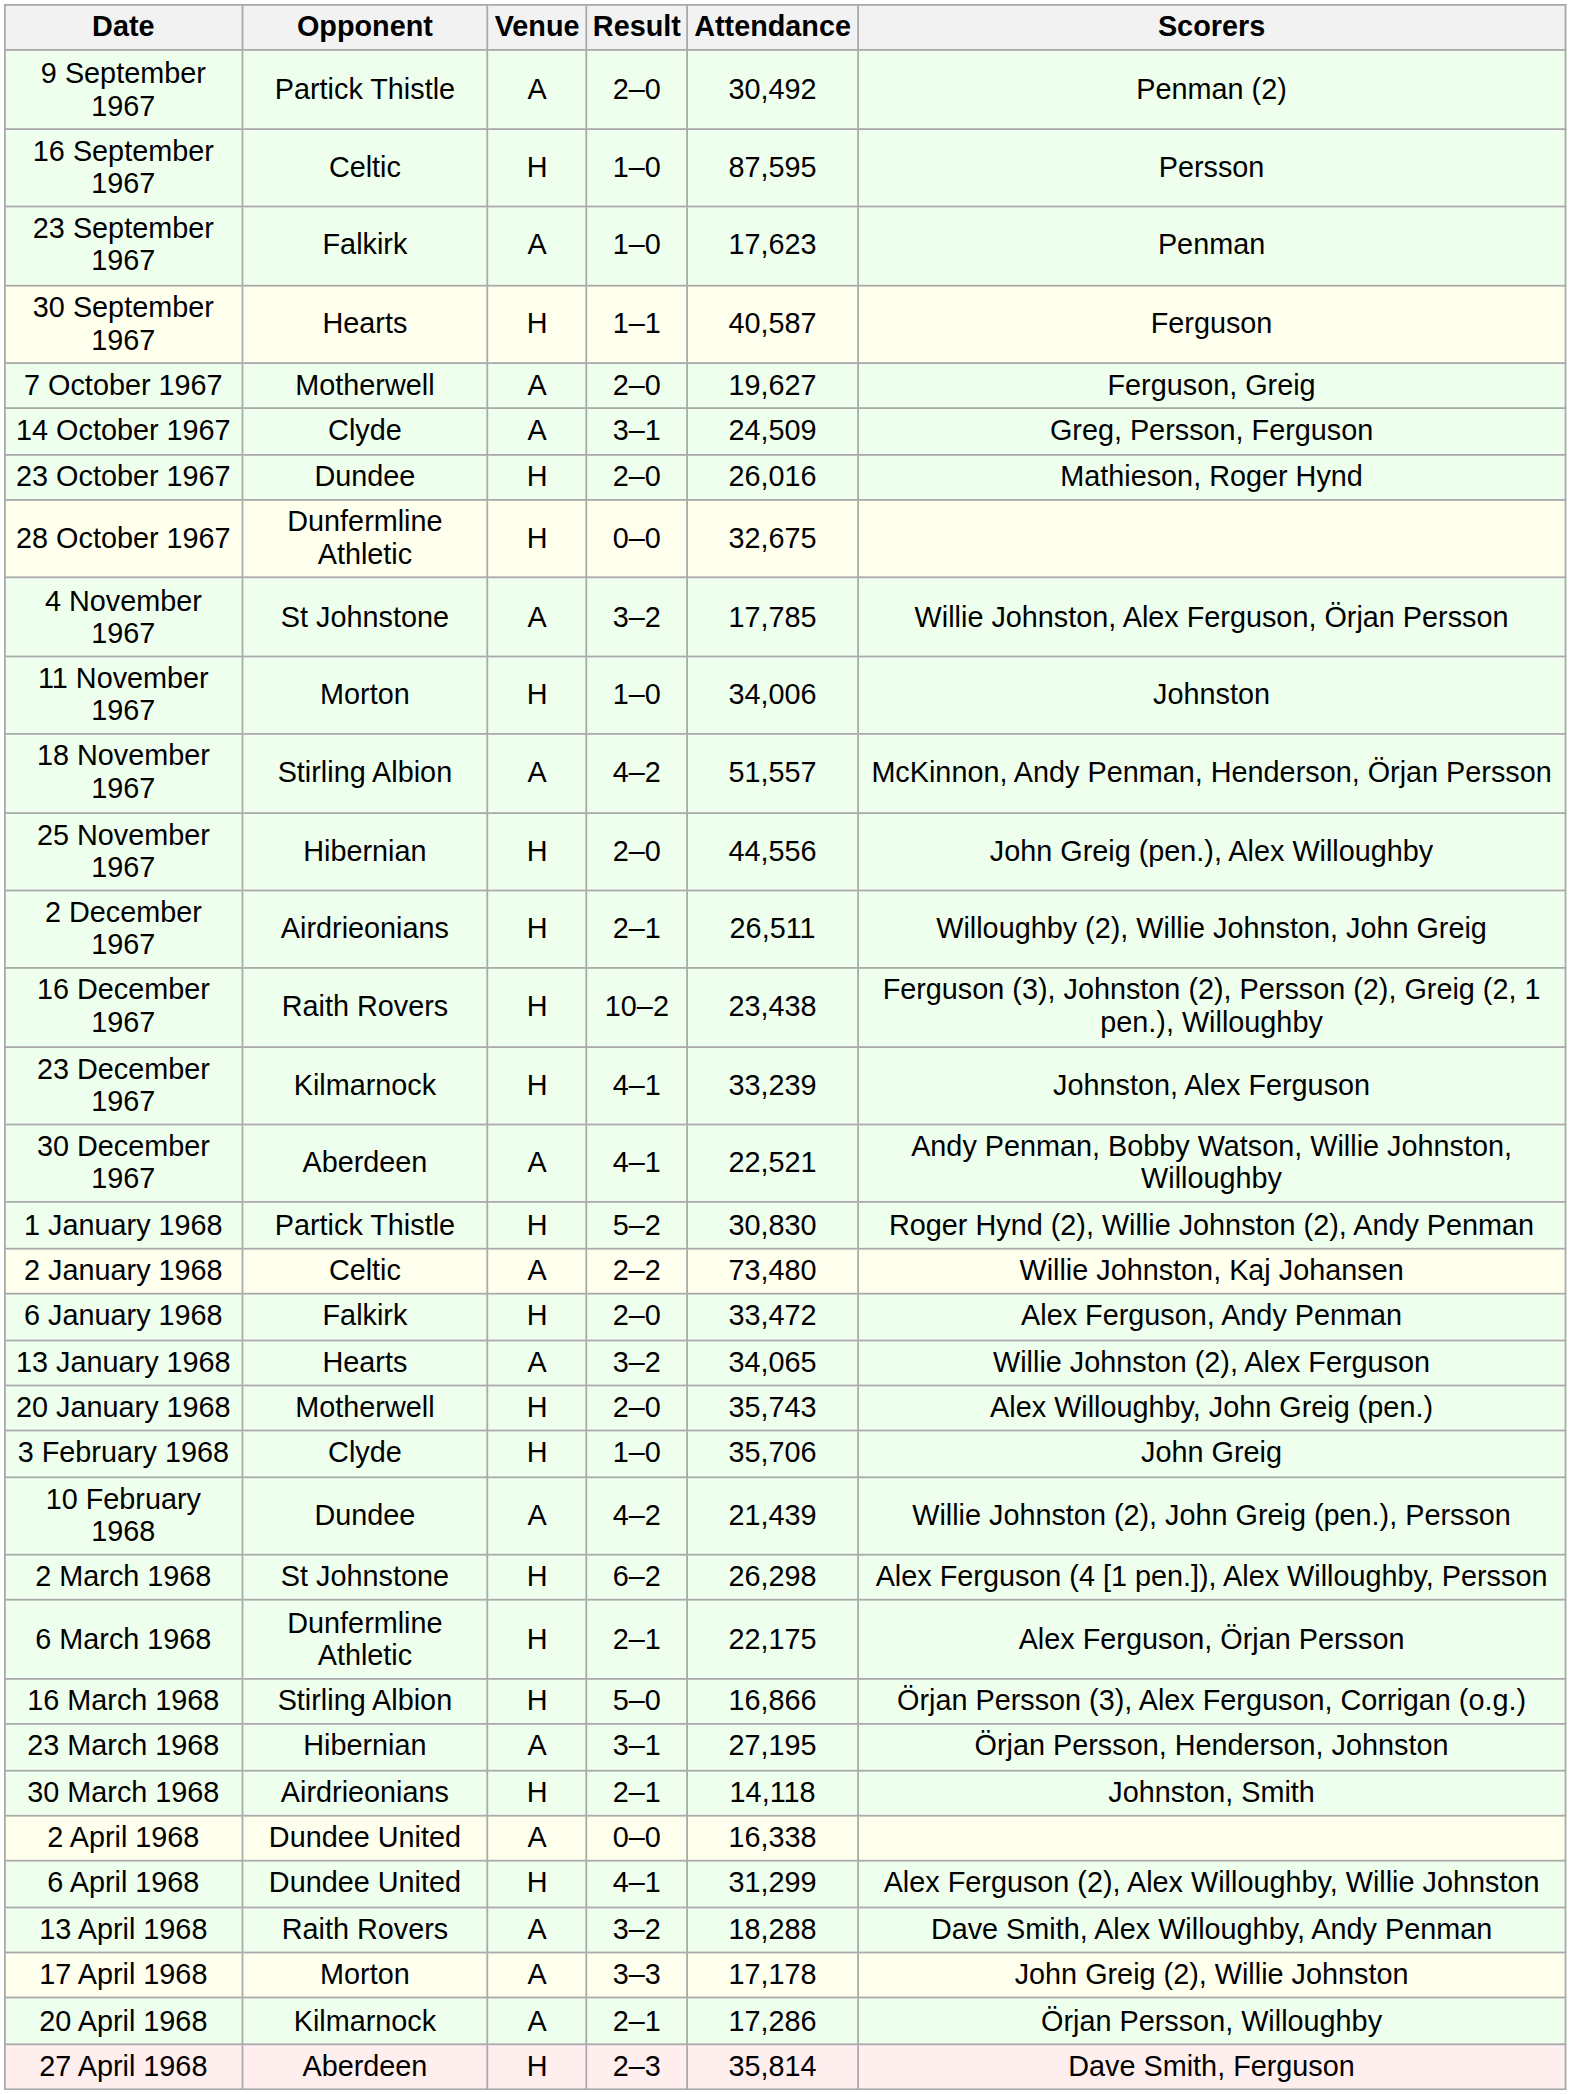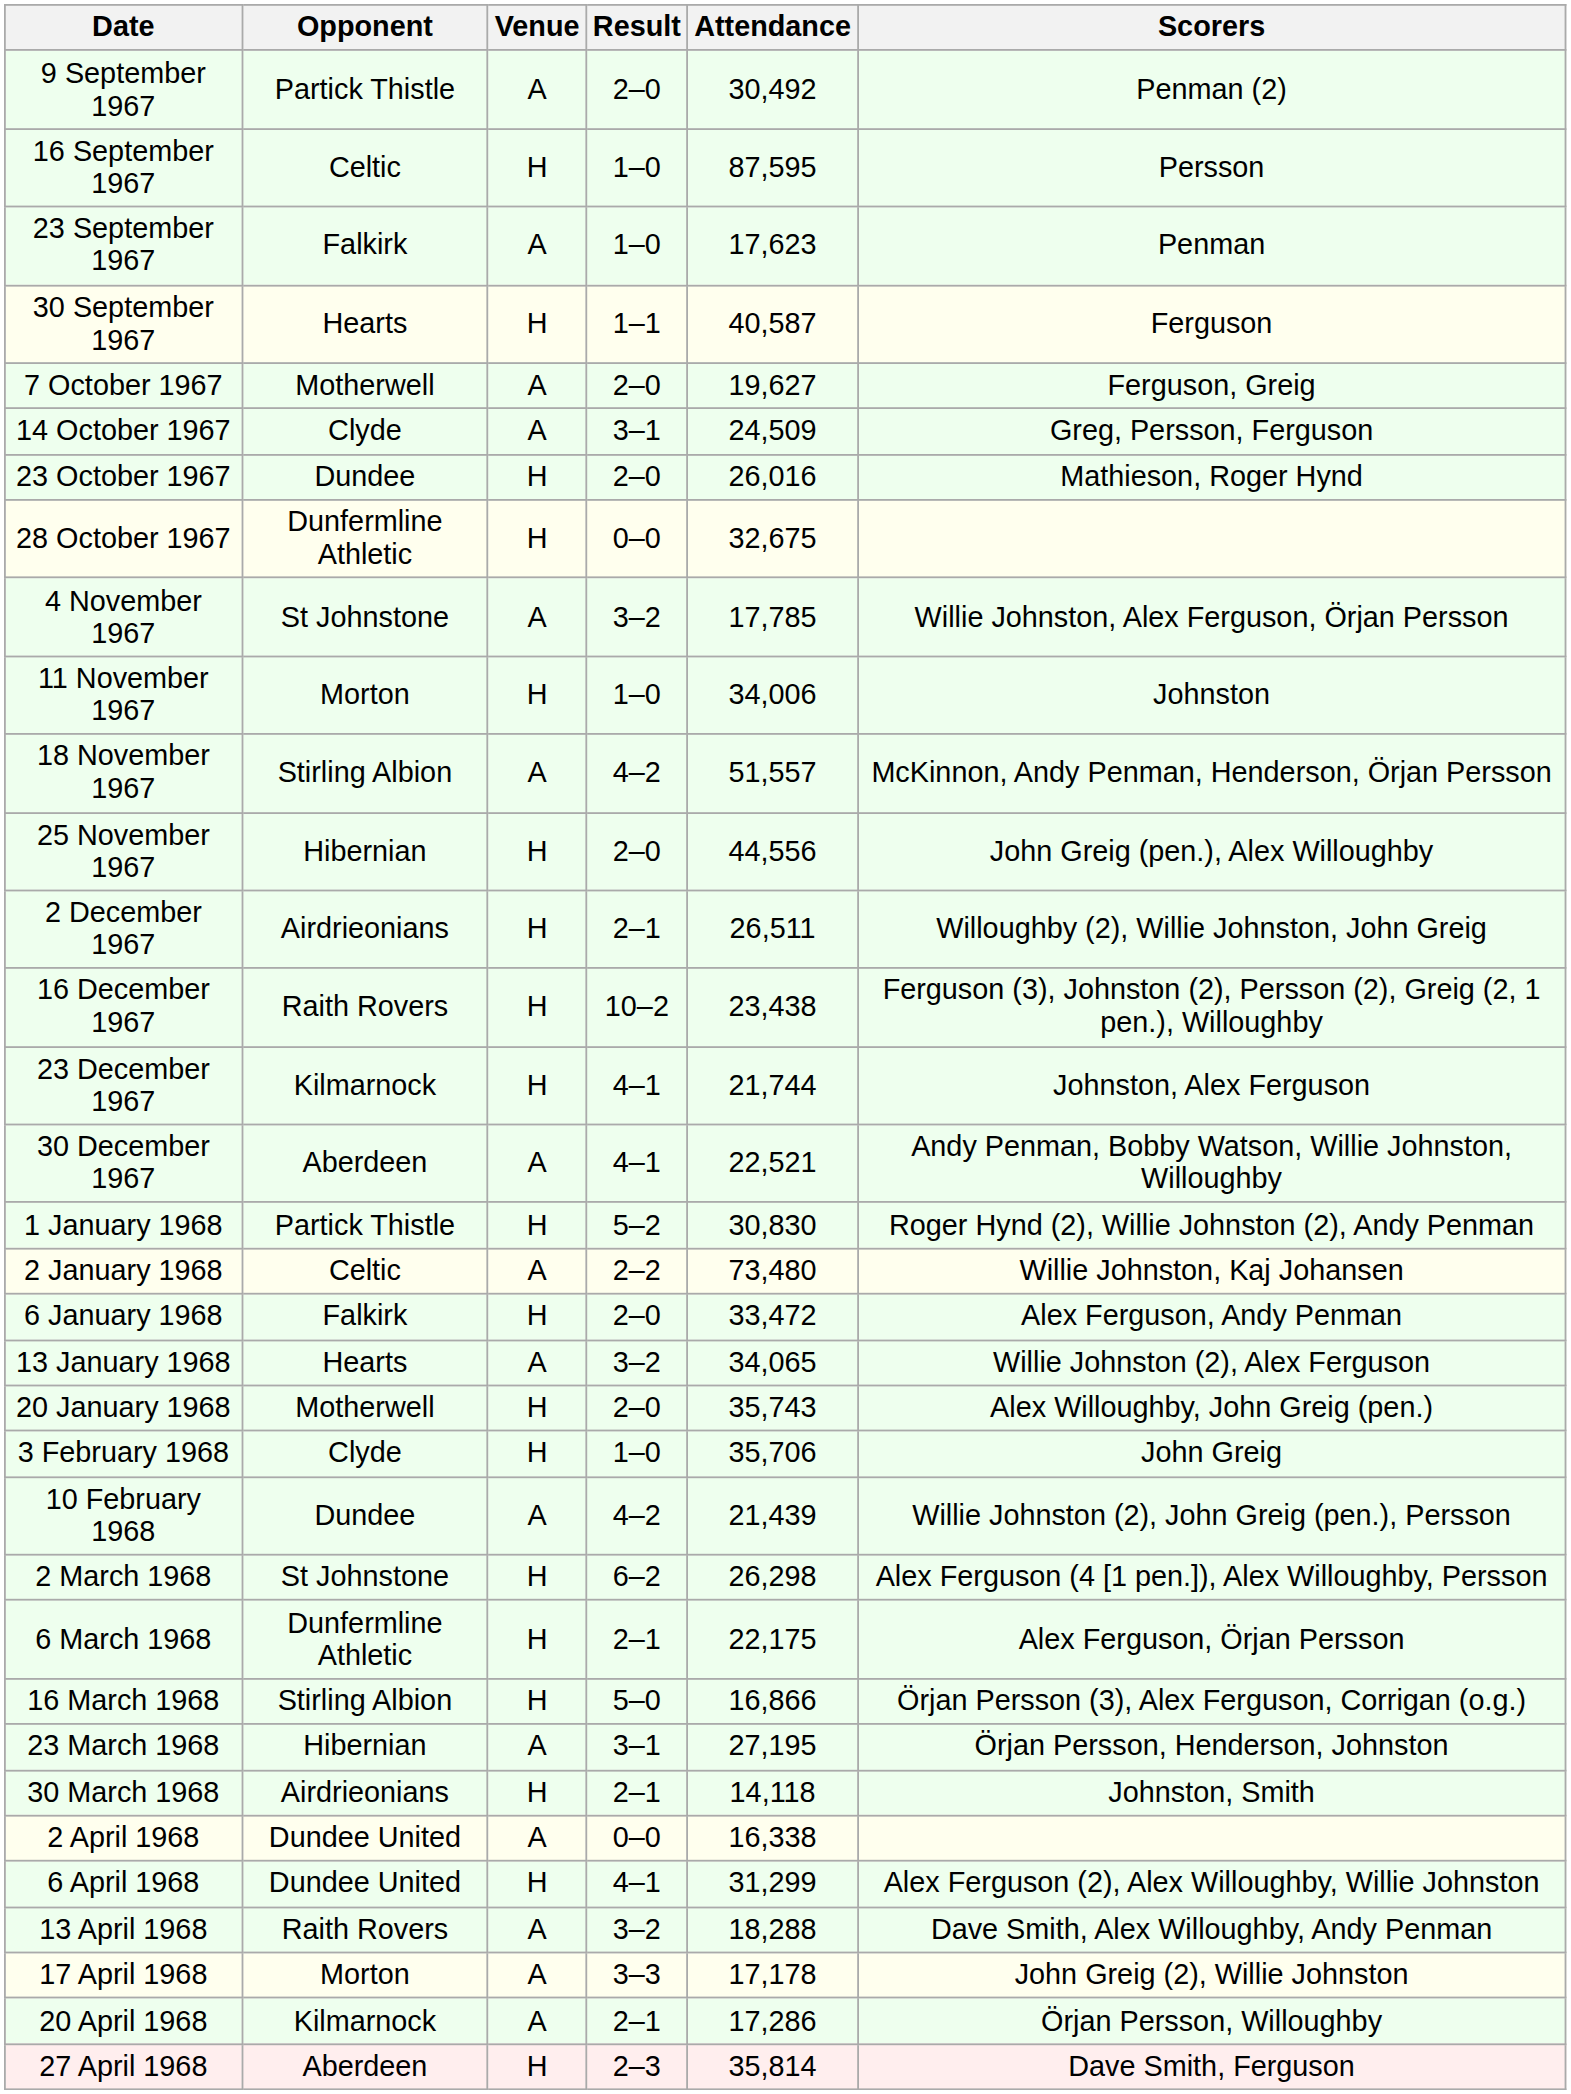23 December 1967 | Attendance: 33,239 -> 21,744
